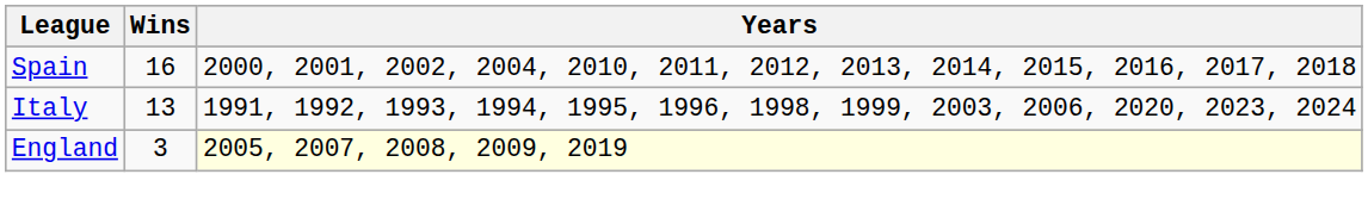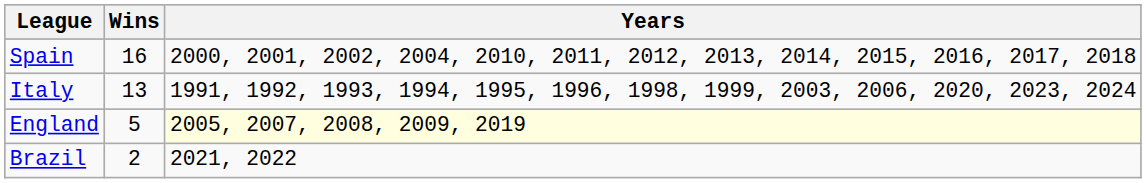England | Wins: 3 -> 5
+ row: Brazil | 2 | 2021, 2022
